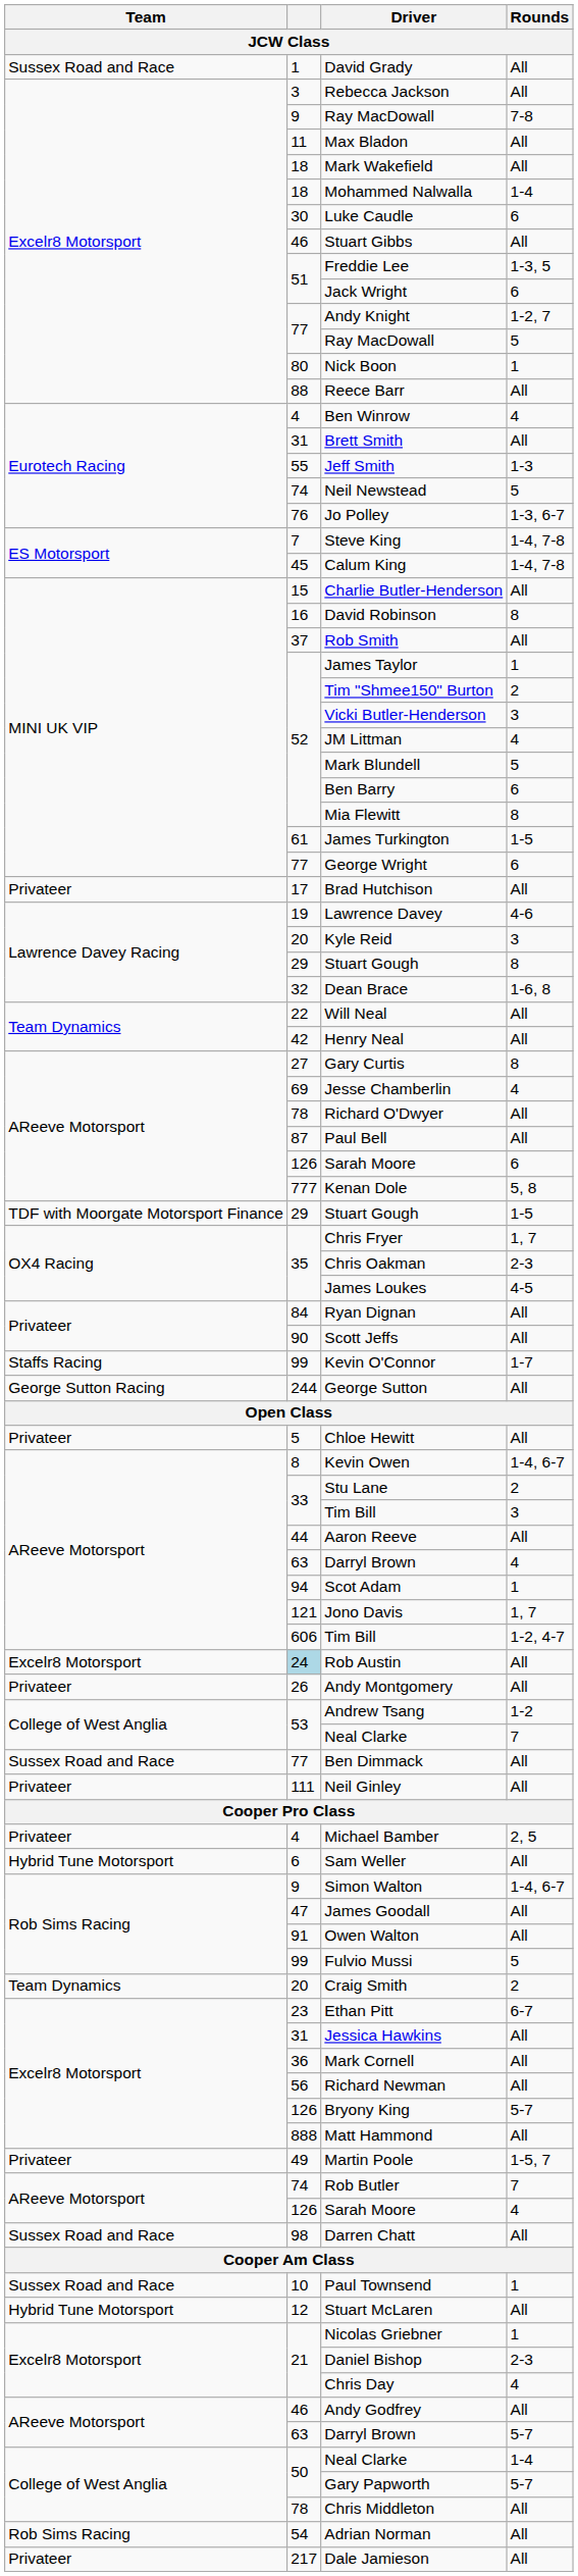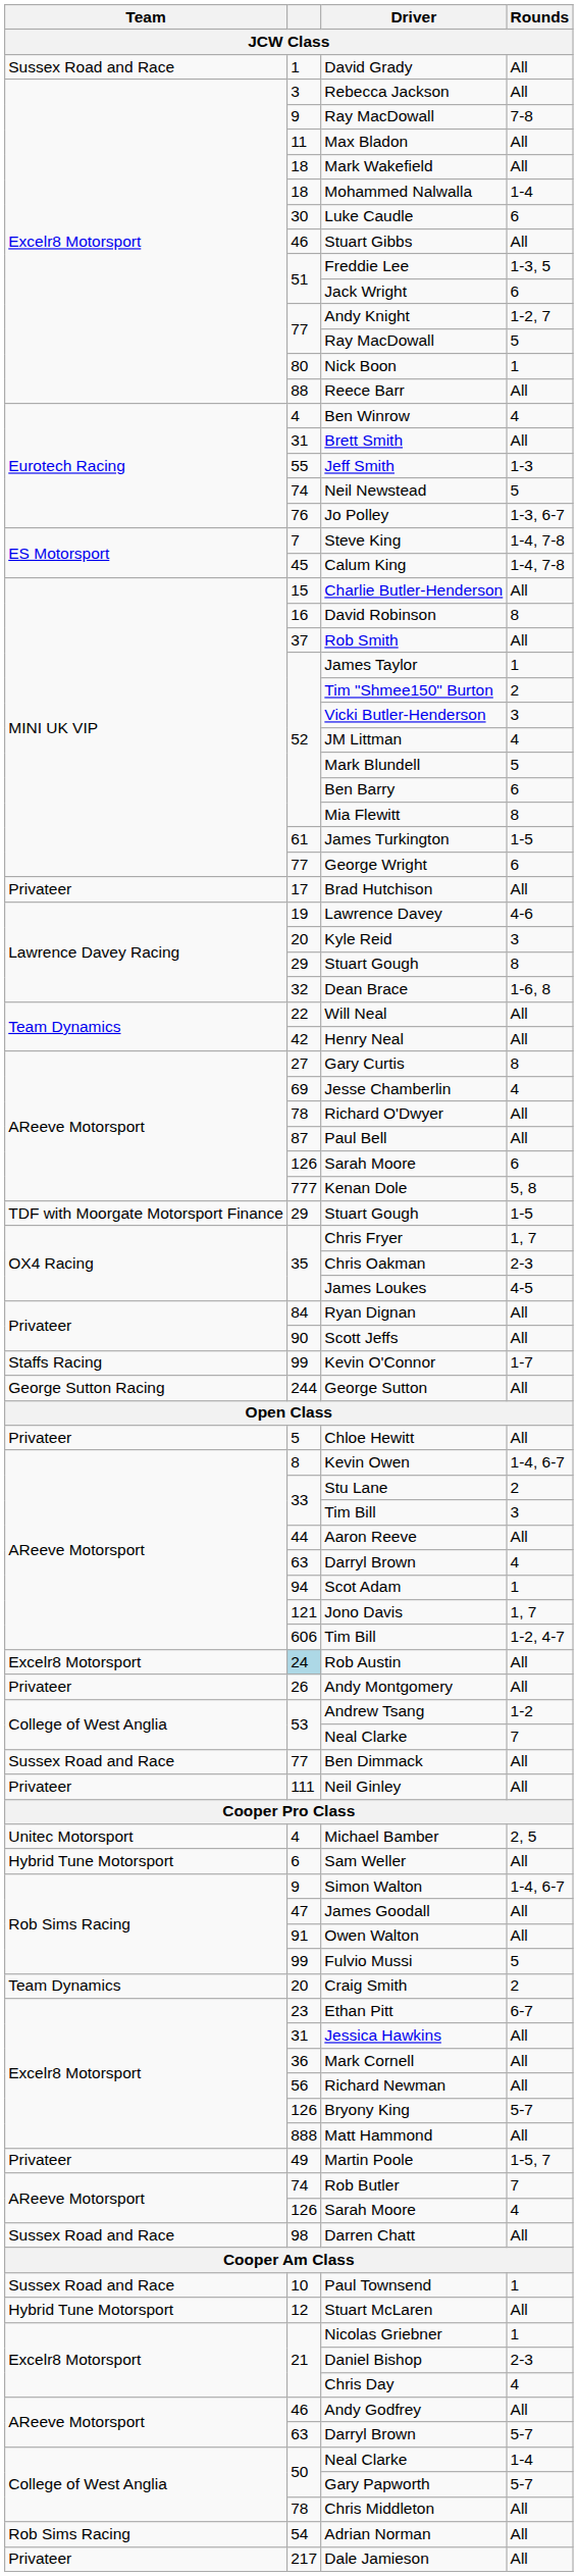Michael Bamber | Team: Privateer -> Unitec Motorsport
